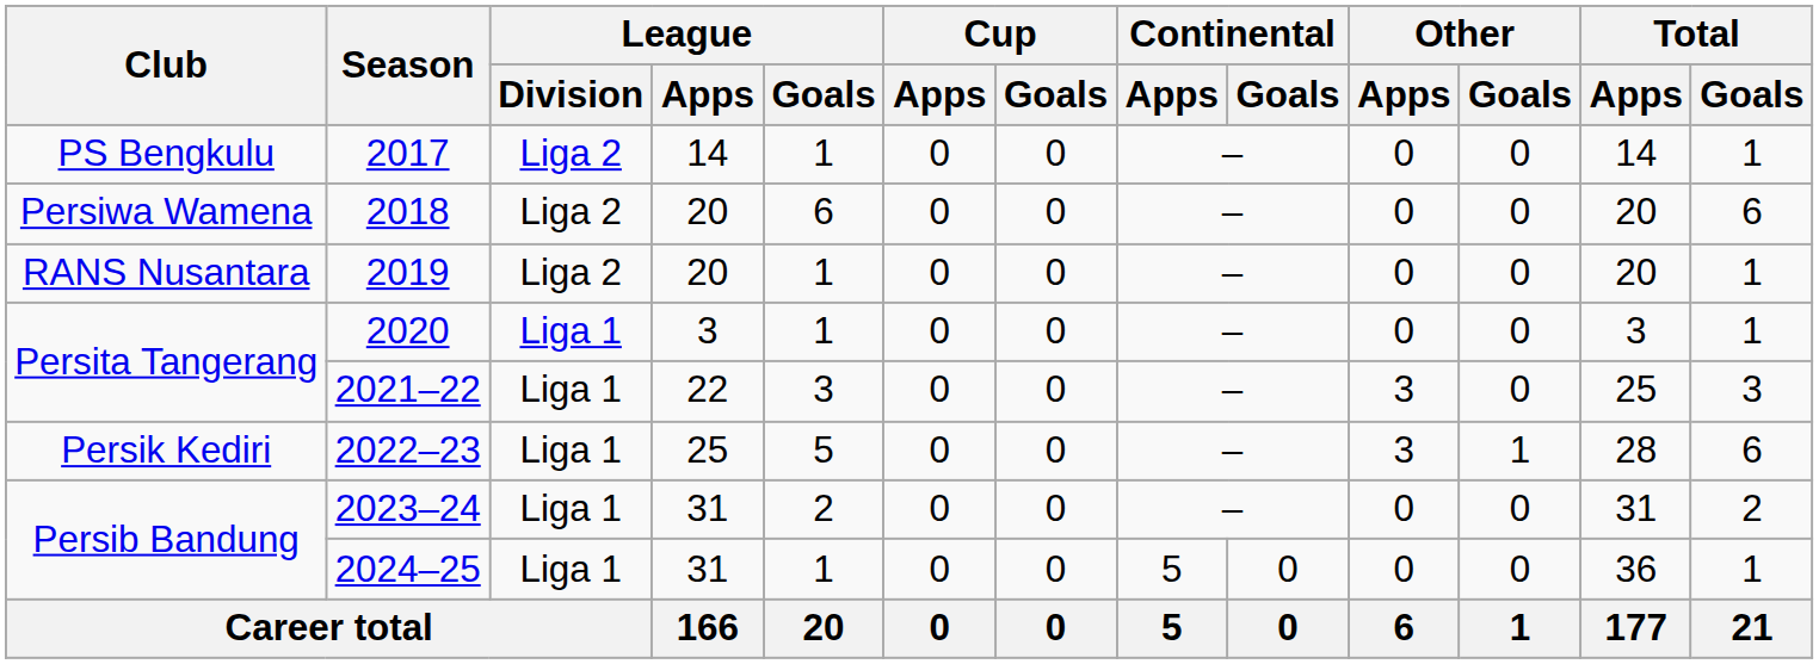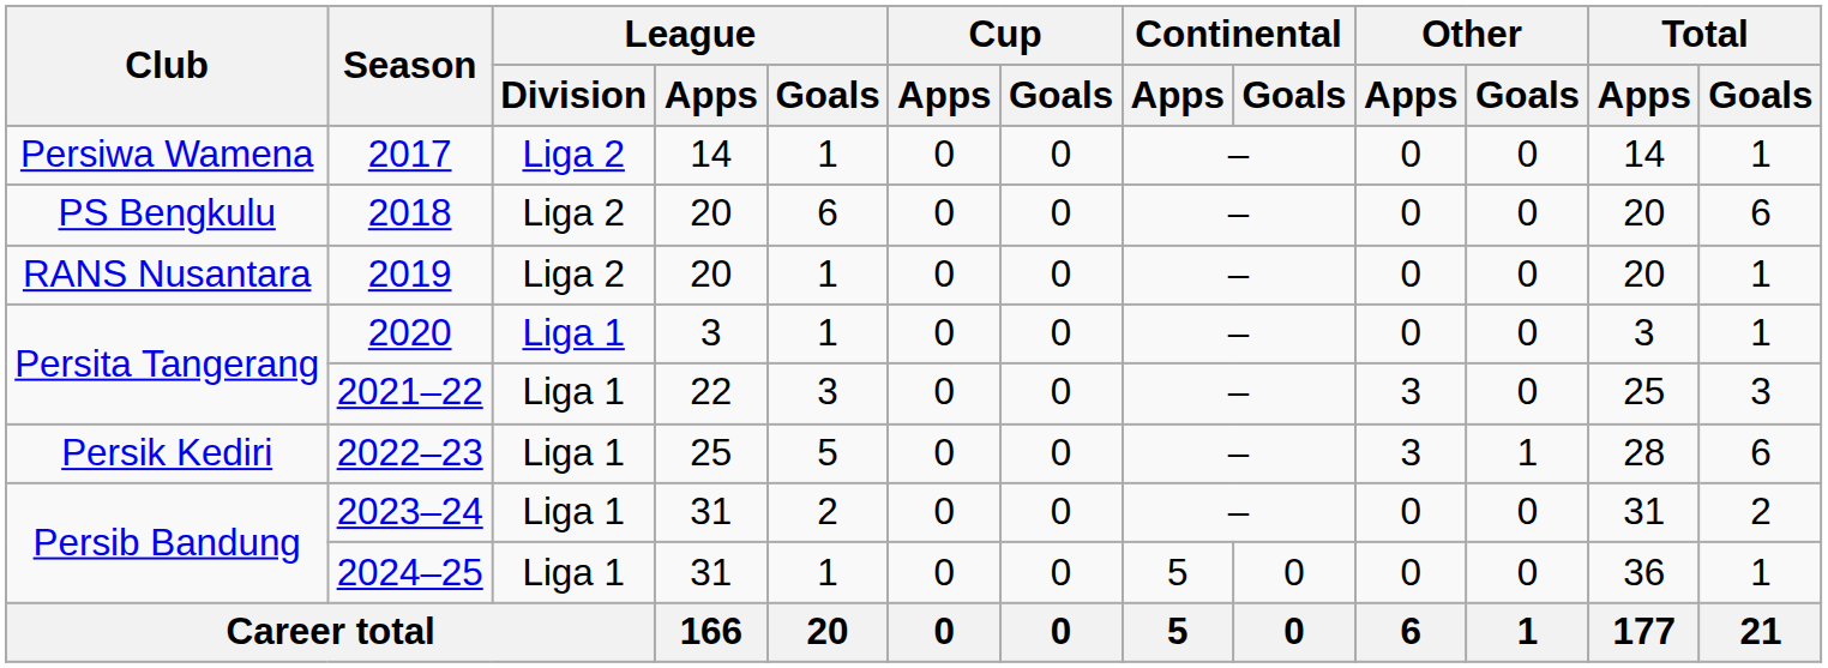2017 | Club: PS Bengkulu -> Persiwa Wamena
2018 | Club: Persiwa Wamena -> PS Bengkulu
